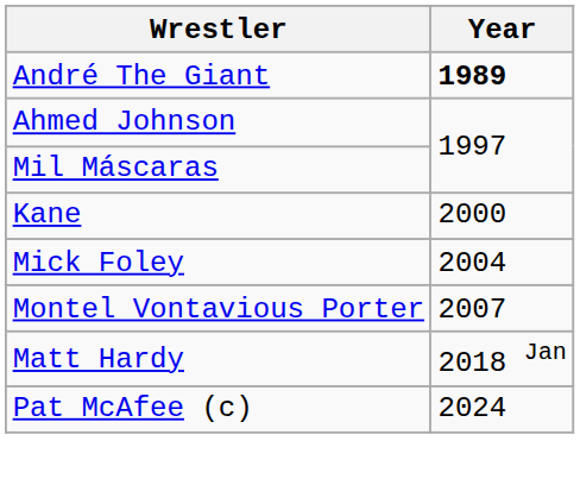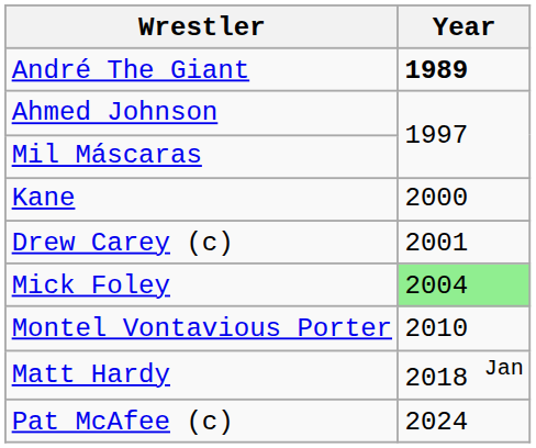+ row: Drew Carey (c) | 2001
Mick Foley | Year: no background -> lightgreen background
Montel Vontavious Porter | Year: 2007 -> 2010
